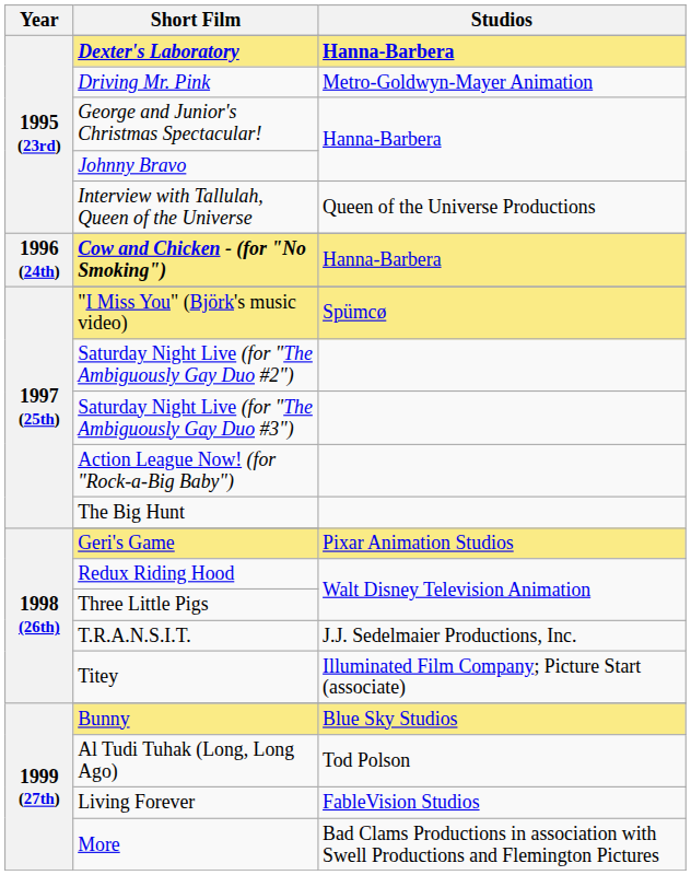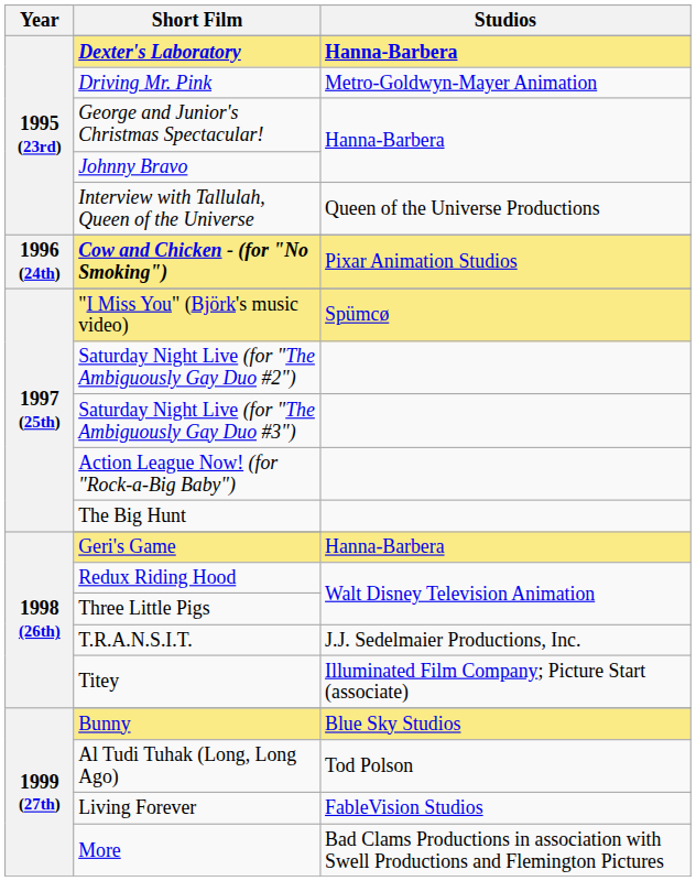Cow and Chicken - (for "No Smoking") | Studios: Hanna-Barbera -> Pixar Animation Studios
Geri's Game | Studios: Pixar Animation Studios -> Hanna-Barbera
